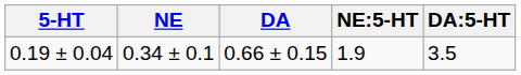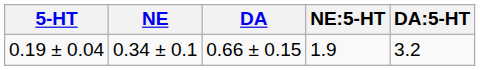0.19 ± 0.04 | DA:5-HT: 3.5 -> 3.2
